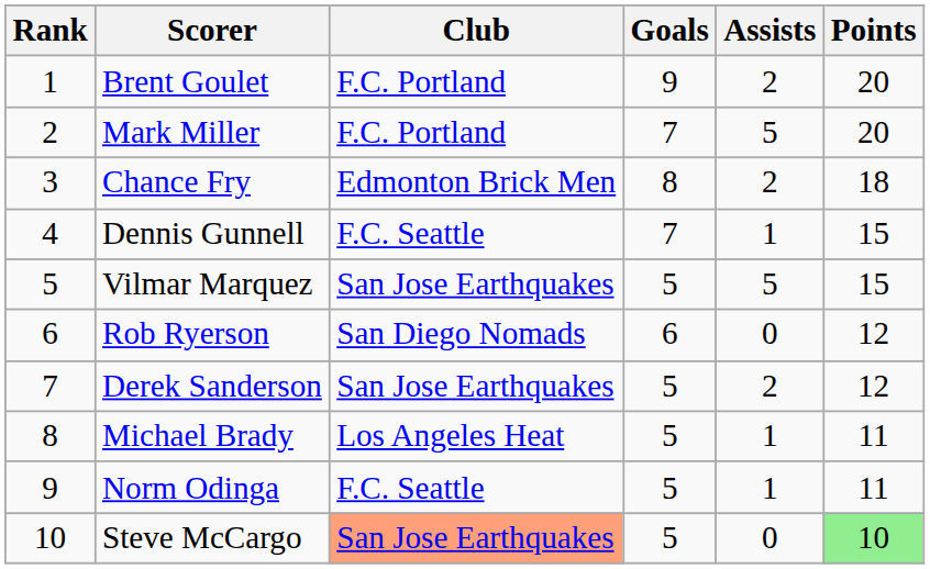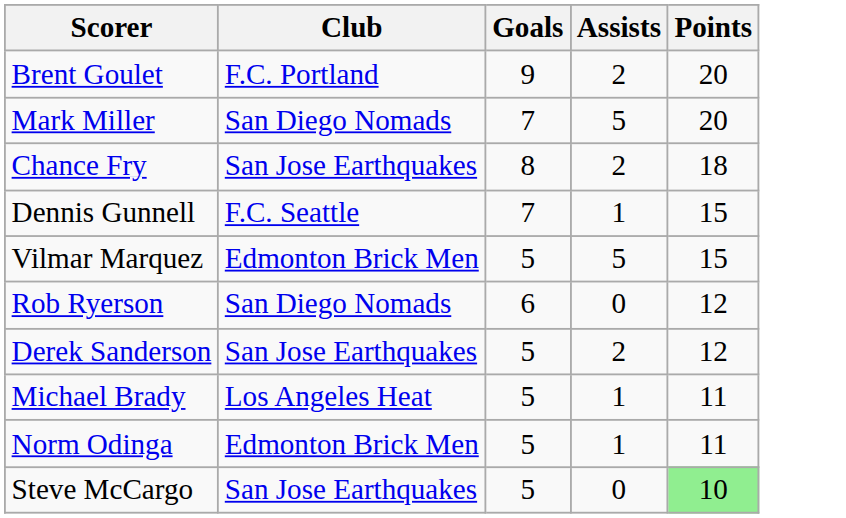- column: Rank | 1 | 2 | 3 | 4 | 5 | 6 | 7 | 8 | 9 | 10
Mark Miller | Club: F.C. Portland -> San Diego Nomads
Chance Fry | Club: Edmonton Brick Men -> San Jose Earthquakes
Vilmar Marquez | Club: San Jose Earthquakes -> Edmonton Brick Men
Norm Odinga | Club: F.C. Seattle -> Edmonton Brick Men
Steve McCargo | Club: lightsalmon background -> no background
